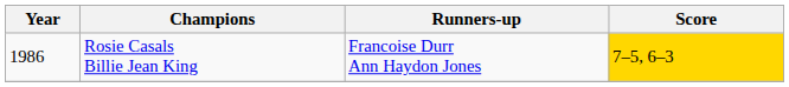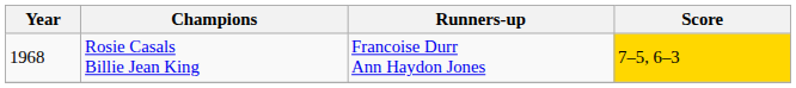Rosie Casals Billie Jean King | Year: 1986 -> 1968
